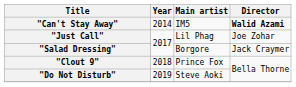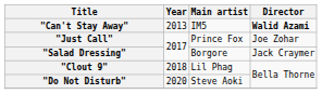"Can't Stay Away" | Year: 2014 -> 2013
"Just Call" | Main artist: Lil Phag -> Prince Fox
"Clout 9" | Main artist: Prince Fox -> Lil Phag
"Do Not Disturb" | Year: 2019 -> 2020
